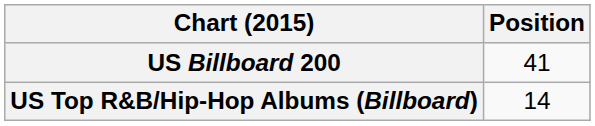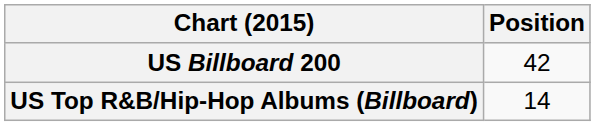US Billboard 200 | Position: 41 -> 42
